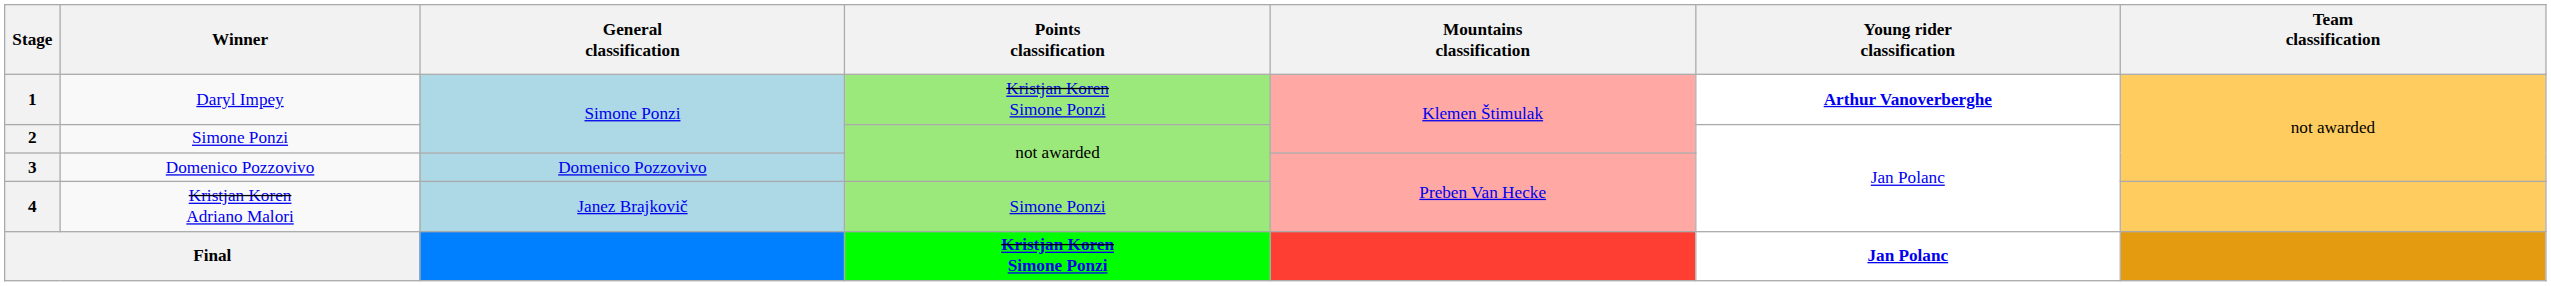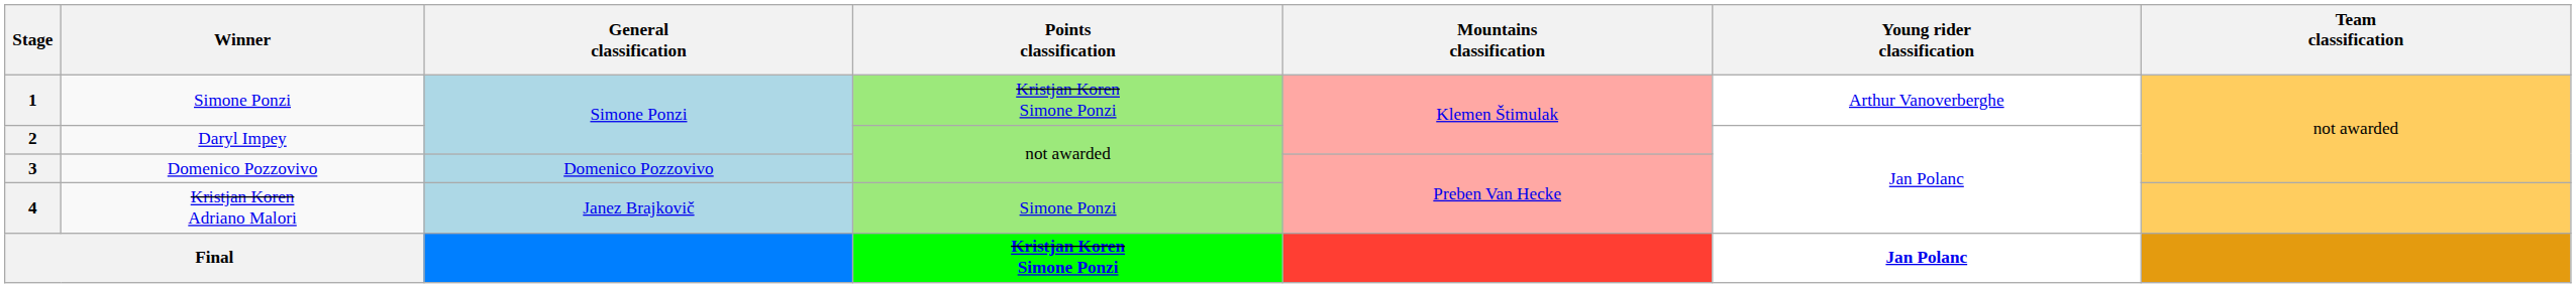1 | Winner: Daryl Impey -> Simone Ponzi
1 | Young rider classification: bold -> normal
2 | Winner: Simone Ponzi -> Daryl Impey
